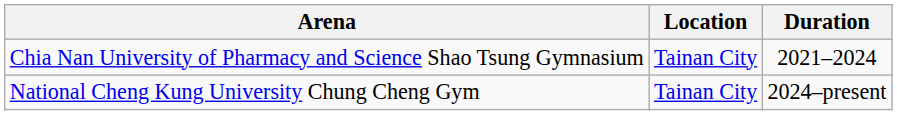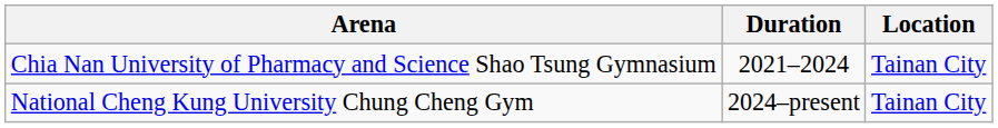columns swapped: Location <-> Duration
